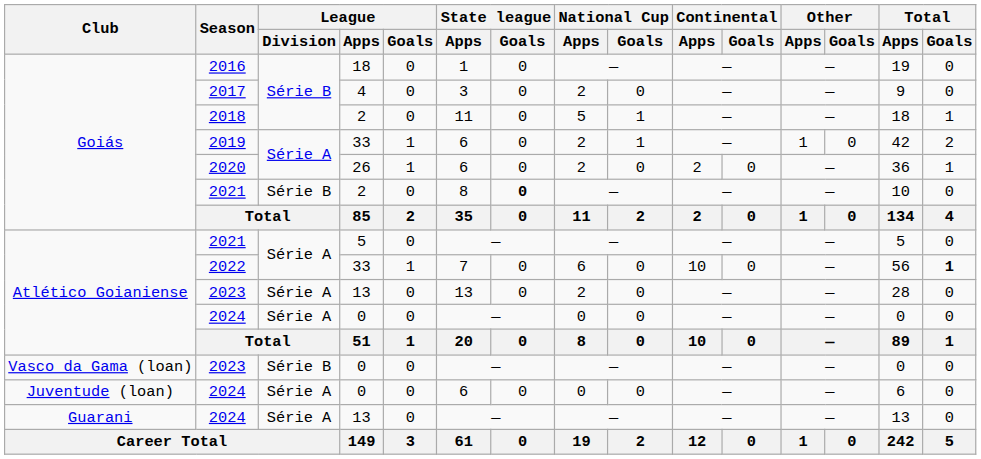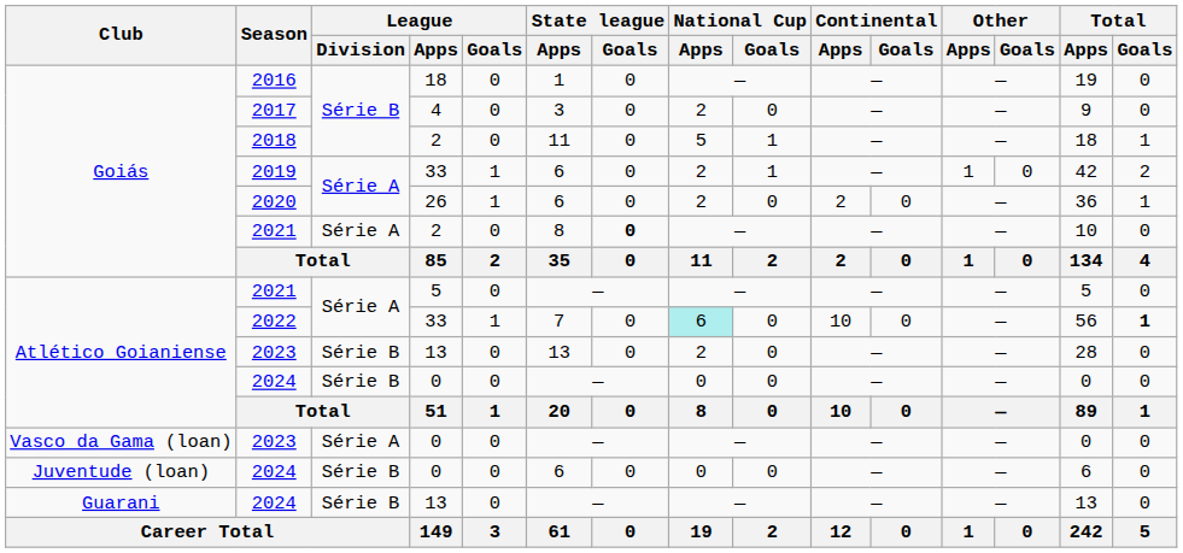Goiás / 2021 | League / Division: Série B -> Série A
2022 | National Cup / Apps: no background -> paleturquoise background
Atlético Goianiense / 2023 | League / Division: Série A -> Série B
Atlético Goianiense / 2024 | League / Division: Série A -> Série B
Vasco da Gama (loan) / 2023 | League / Division: Série B -> Série A
Juventude (loan) / 2024 | League / Division: Série A -> Série B
Guarani / 2024 | League / Division: Série A -> Série B
